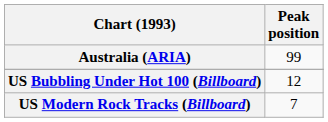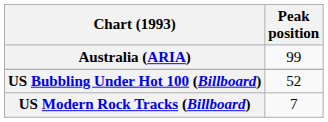US Bubbling Under Hot 100 (Billboard) | Peak position: 12 -> 52
